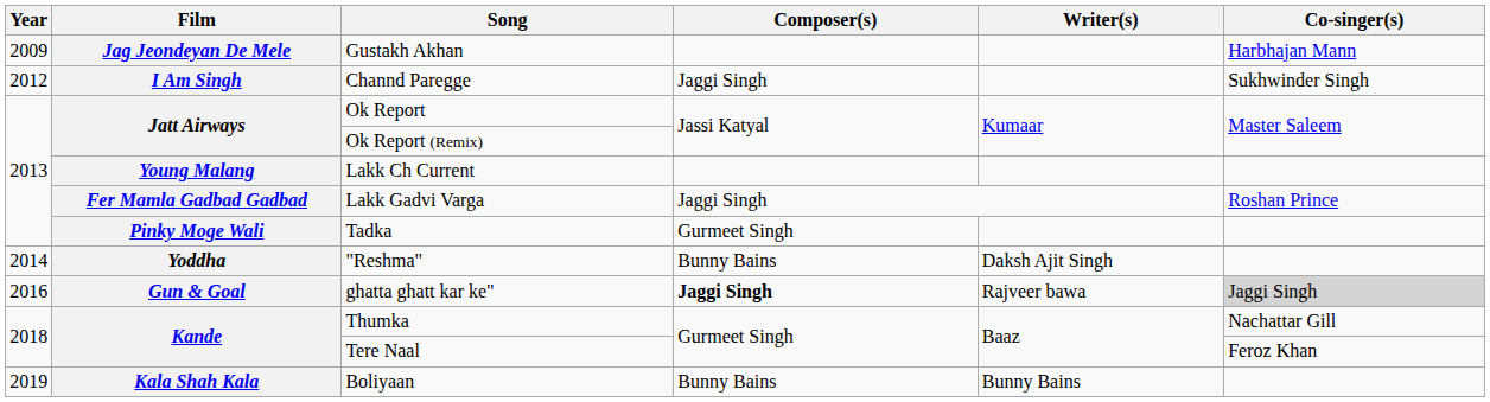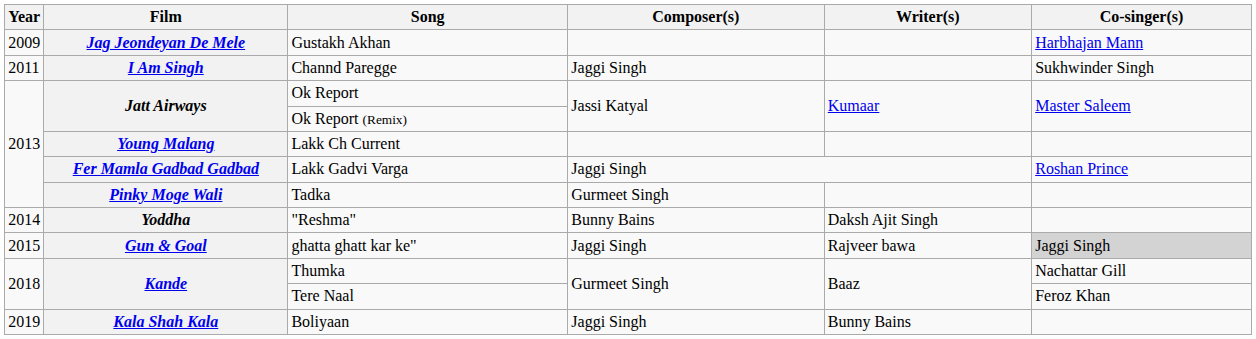Channd Paregge | Year: 2012 -> 2011
ghatta ghatt kar ke" | Year: 2016 -> 2015
ghatta ghatt kar ke" | Composer(s): bold -> normal
Boliyaan | Composer(s): Bunny Bains -> Jaggi Singh
